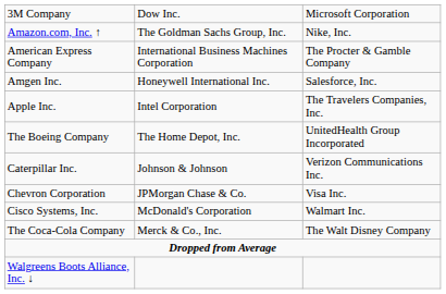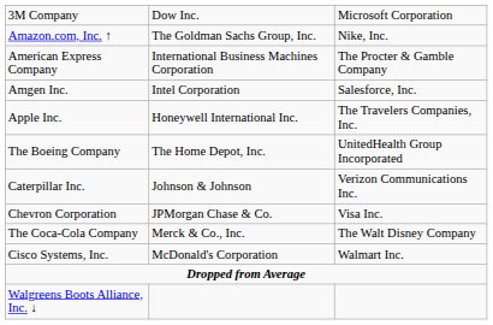Amgen Inc. | column 2: Honeywell International Inc. -> Intel Corporation
Apple Inc. | column 2: Intel Corporation -> Honeywell International Inc.
rows swapped: Cisco Systems, Inc. <-> The Coca-Cola Company
